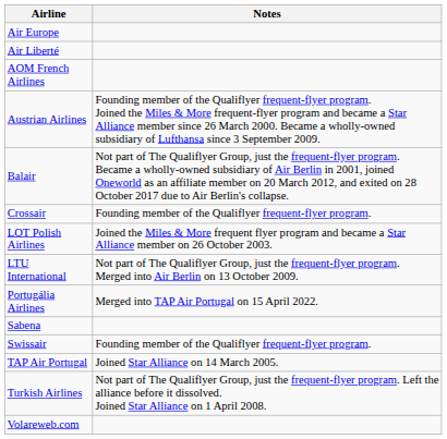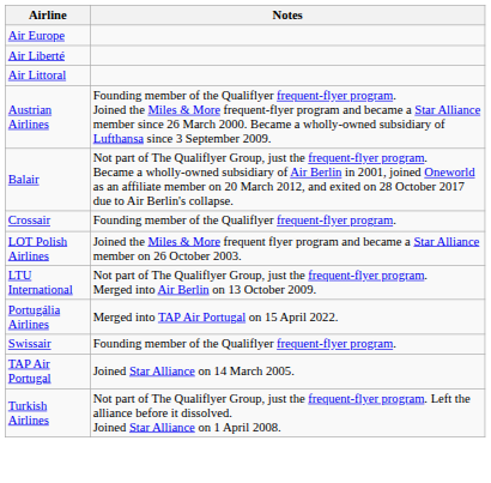+ row: Air Littoral
- row: AOM French Airlines
- row: Sabena
- row: Volareweb.com
